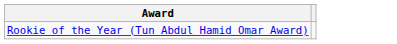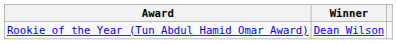+ column: Winner | Dean Wilson
